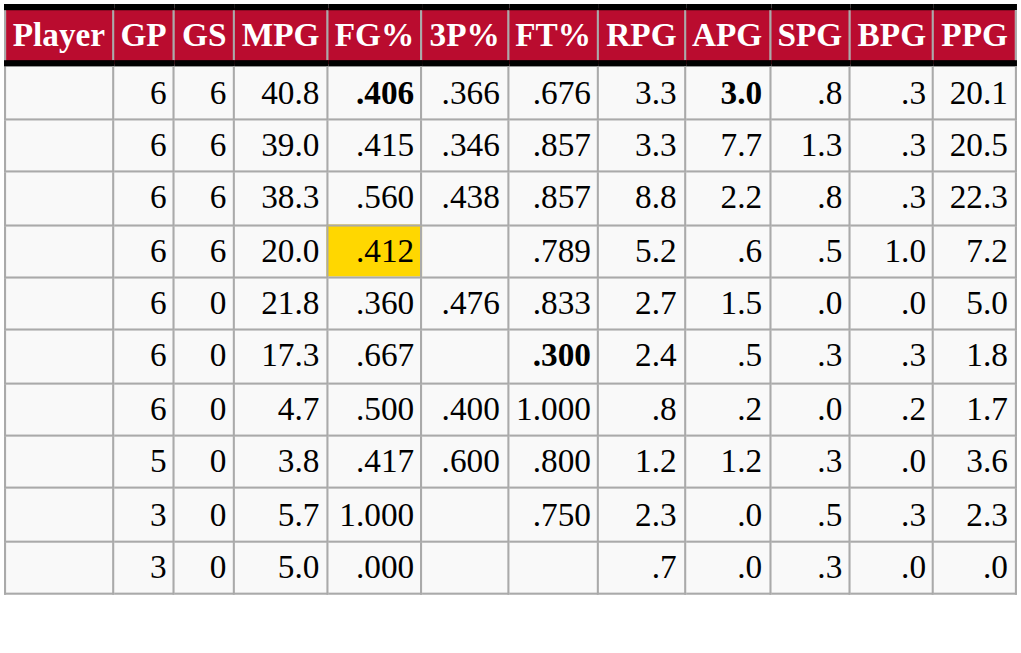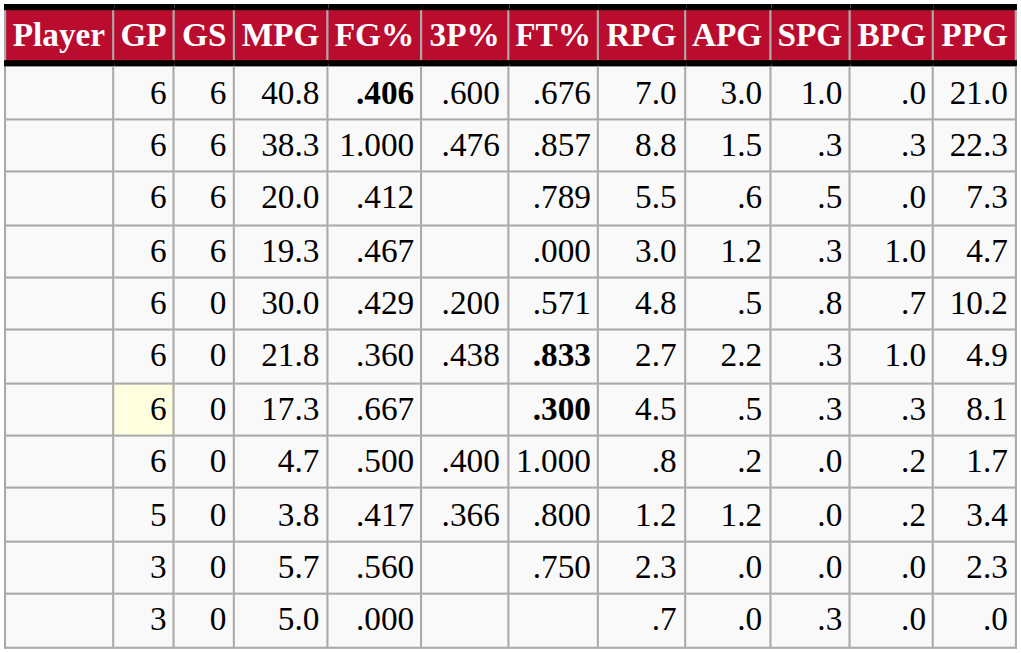40.8 | 3P%: .366 -> .600
40.8 | RPG: 3.3 -> 7.0
40.8 | APG: bold -> normal
40.8 | SPG: .8 -> 1.0
40.8 | BPG: .3 -> .0
40.8 | PPG: 20.1 -> 21.0
- row: 6 | 6 | 39.0 | .415 | .346 | .857 | 3.3 | 7.7 | 1.3 | .3 | 20.5
38.3 | FG%: .560 -> 1.000
38.3 | 3P%: .438 -> .476
38.3 | APG: 2.2 -> 1.5
38.3 | SPG: .8 -> .3
20.0 | FG%: gold background -> no background
20.0 | RPG: 5.2 -> 5.5
20.0 | BPG: 1.0 -> .0
20.0 | PPG: 7.2 -> 7.3
+ row: 6 | 6 | 19.3 | .467 | .000 | 3.0 | 1.2 | .3 | 1.0 | 4.7
+ row: 6 | 0 | 30.0 | .429 | .200 | .571 | 4.8 | .5 | .8 | .7 | 10.2
21.8 | 3P%: .476 -> .438
21.8 | FT%: normal -> bold
21.8 | APG: 1.5 -> 2.2
21.8 | SPG: .0 -> .3
21.8 | BPG: .0 -> 1.0
21.8 | PPG: 5.0 -> 4.9
17.3 | GP: no background -> lightyellow background
17.3 | RPG: 2.4 -> 4.5
17.3 | PPG: 1.8 -> 8.1
3.8 | 3P%: .600 -> .366
3.8 | SPG: .3 -> .0
3.8 | BPG: .0 -> .2
3.8 | PPG: 3.6 -> 3.4
5.7 | FG%: 1.000 -> .560
5.7 | SPG: .5 -> .0
5.7 | BPG: .3 -> .0
